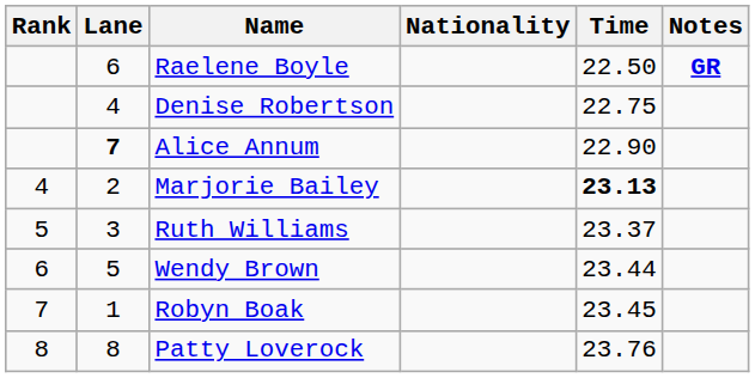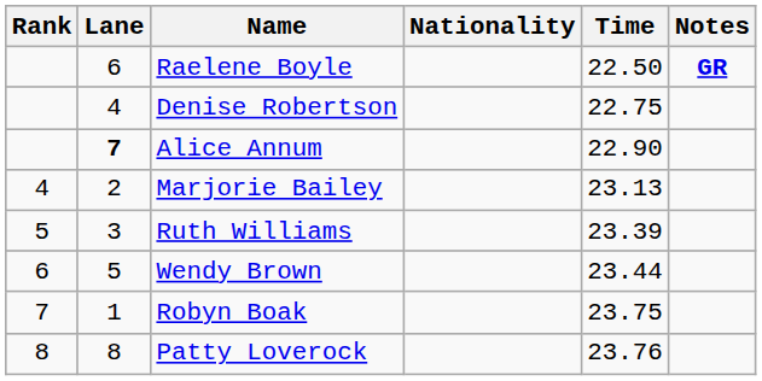Marjorie Bailey | Time: bold -> normal
Ruth Williams | Time: 23.37 -> 23.39
Robyn Boak | Time: 23.45 -> 23.75
